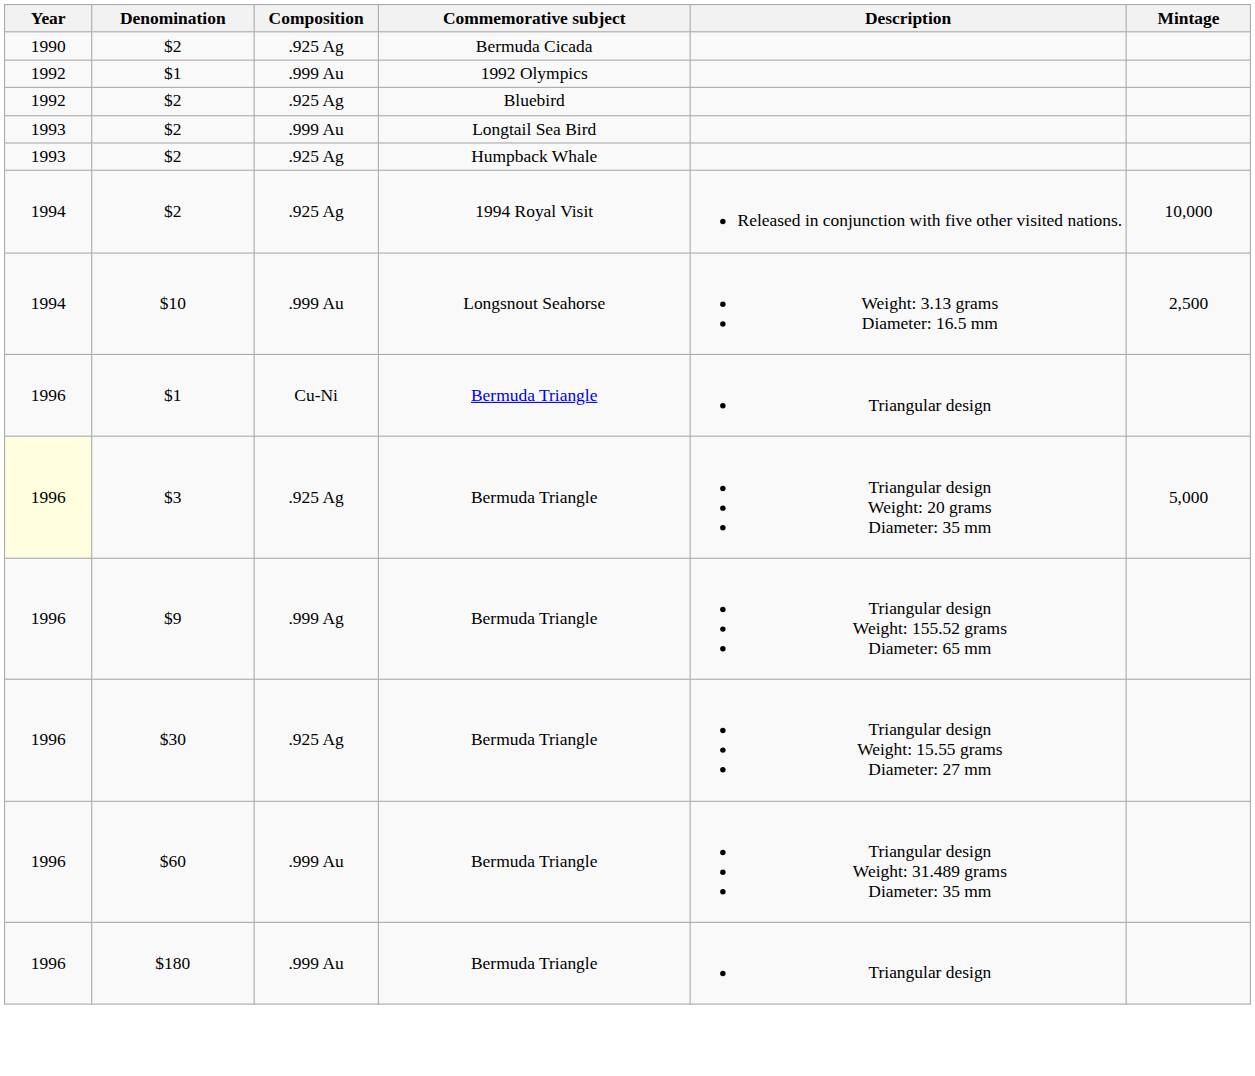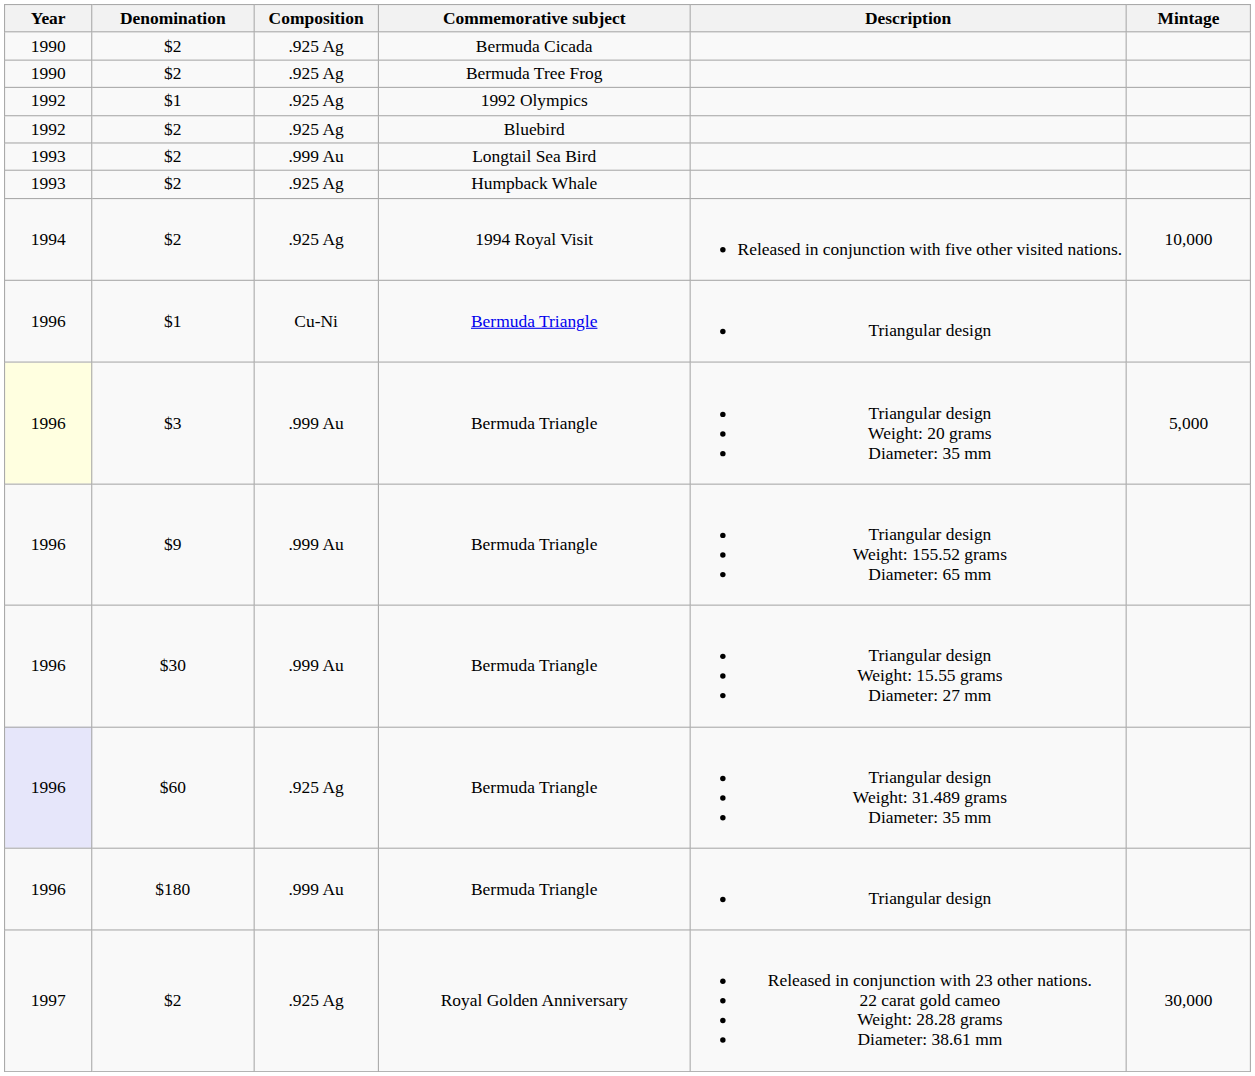+ row: 1990 | $2 | .925 Ag | Bermuda Tree Frog
1992 Olympics | Composition: .999 Au -> .925 Ag
- row: 1994 | $10 | .999 Au | Longsnout Seahorse | Weight: 3.13 grams Diameter: 16.5 mm | 2,500
$3 / Bermuda Triangle | Composition: .925 Ag -> .999 Au
$9 / Bermuda Triangle | Composition: .999 Ag -> .999 Au
$30 / Bermuda Triangle | Composition: .925 Ag -> .999 Au
$60 / Bermuda Triangle | Year: no background -> lavender background
$60 / Bermuda Triangle | Composition: .999 Au -> .925 Ag
+ row: 1997 | $2 | .925 Ag | Royal Golden Anniversary | Released in conjunction with 23 other nations. 22 carat gold cameo Weight: 28.28 grams Diameter: 38.61 mm | 30,000
